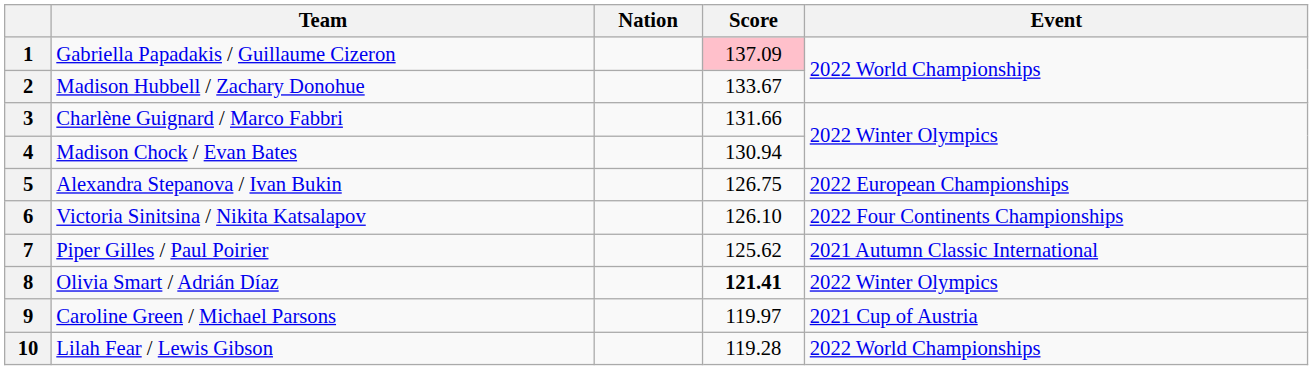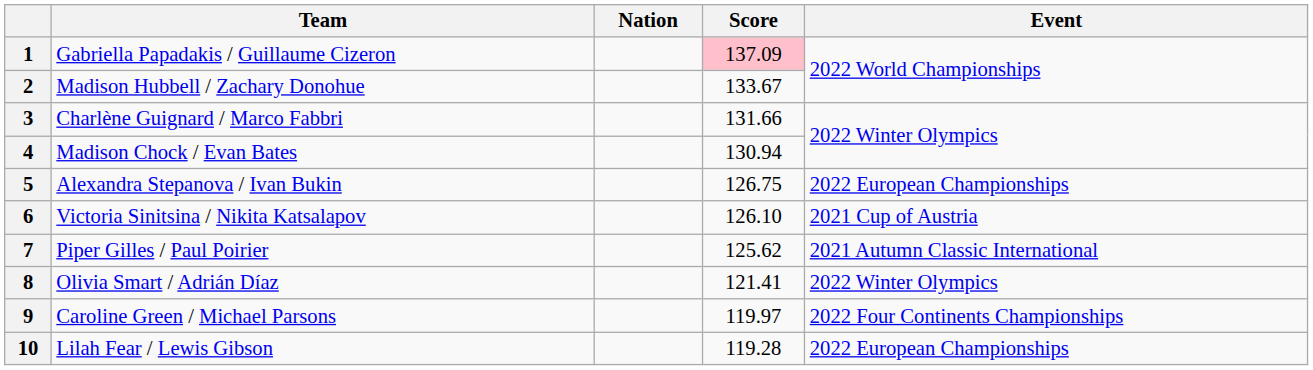6 | Event: 2022 Four Continents Championships -> 2021 Cup of Austria
8 | Score: bold -> normal
9 | Event: 2021 Cup of Austria -> 2022 Four Continents Championships
10 | Event: 2022 World Championships -> 2022 European Championships
